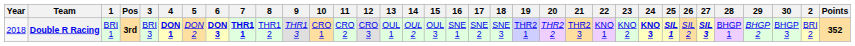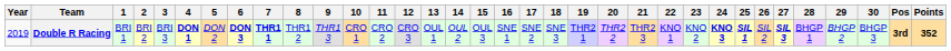columns swapped: 2 <-> Pos
Double R Racing | Year: 2018 -> 2019
